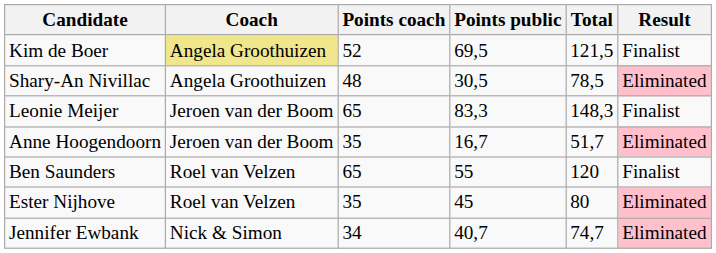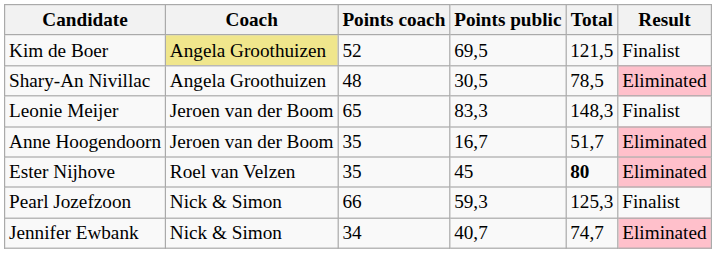- row: Ben Saunders | Roel van Velzen | 65 | 55 | 120 | Finalist
Ester Nijhove | Total: normal -> bold
+ row: Pearl Jozefzoon | Nick & Simon | 66 | 59,3 | 125,3 | Finalist
